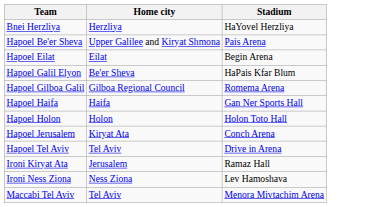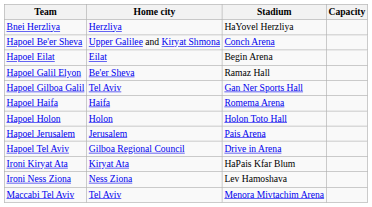+ column: Capacity
Hapoel Be'er Sheva | Stadium: Pais Arena -> Conch Arena
Hapoel Galil Elyon | Stadium: HaPais Kfar Blum -> Ramaz Hall
Hapoel Gilboa Galil | Home city: Gilboa Regional Council -> Tel Aviv
Hapoel Gilboa Galil | Stadium: Romema Arena -> Gan Ner Sports Hall
Hapoel Haifa | Stadium: Gan Ner Sports Hall -> Romema Arena
Hapoel Jerusalem | Home city: Kiryat Ata -> Jerusalem
Hapoel Jerusalem | Stadium: Conch Arena -> Pais Arena
Hapoel Tel Aviv | Home city: Tel Aviv -> Gilboa Regional Council
Ironi Kiryat Ata | Home city: Jerusalem -> Kiryat Ata
Ironi Kiryat Ata | Stadium: Ramaz Hall -> HaPais Kfar Blum
